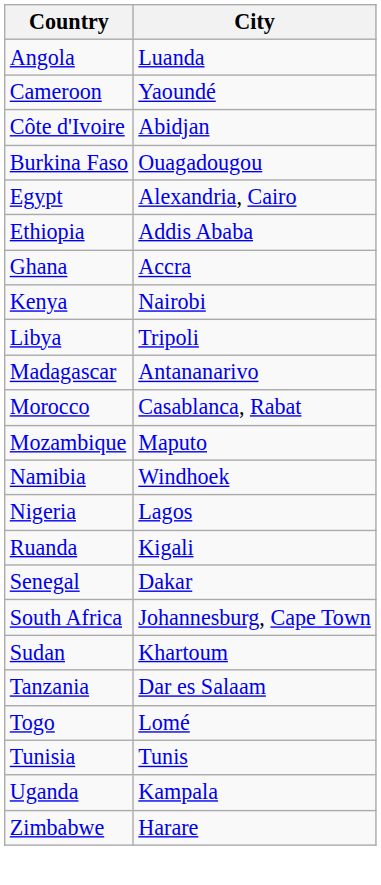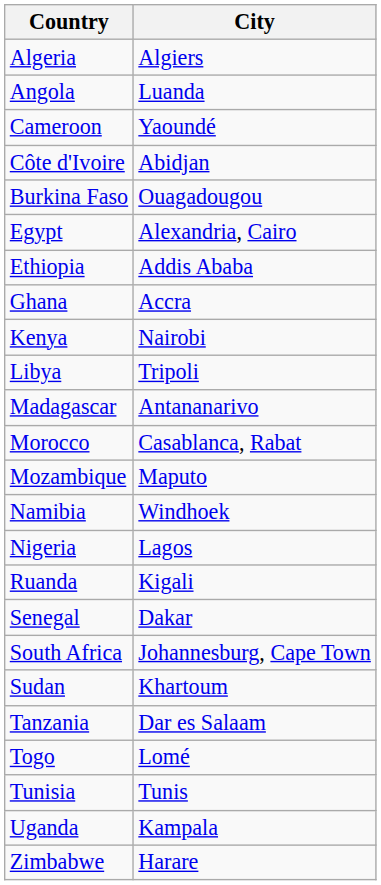+ row: Algeria | Algiers
